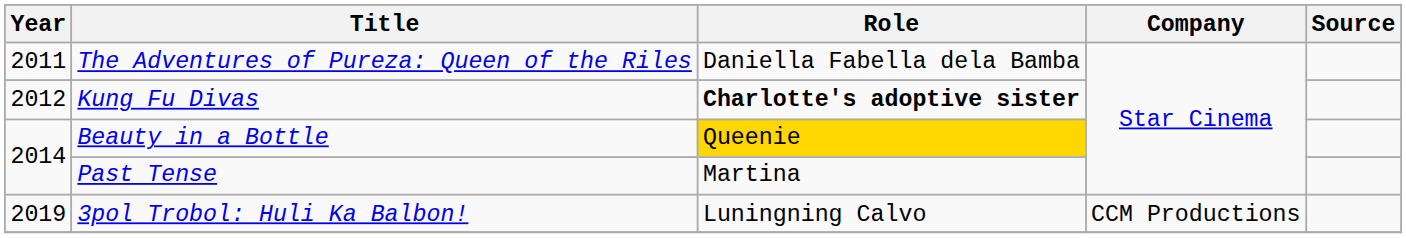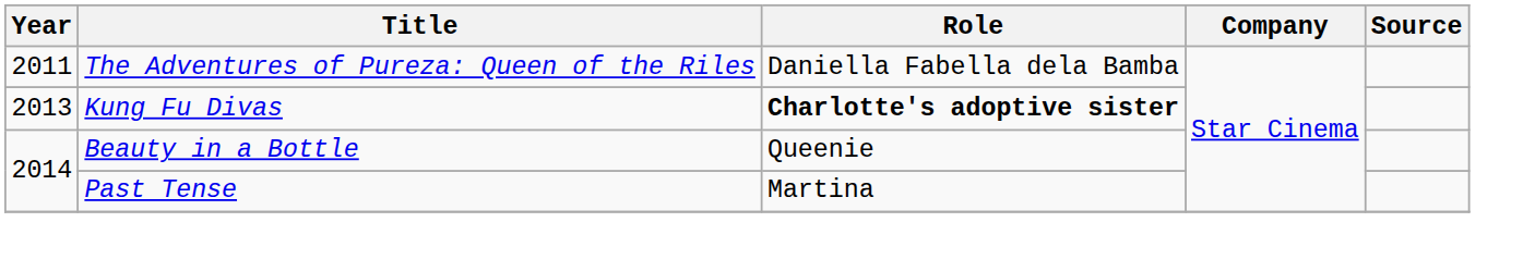Kung Fu Divas | Year: 2012 -> 2013
Beauty in a Bottle | Role: gold background -> no background
- row: 2019 | 3pol Trobol: Huli Ka Balbon! | Luningning Calvo | CCM Productions
